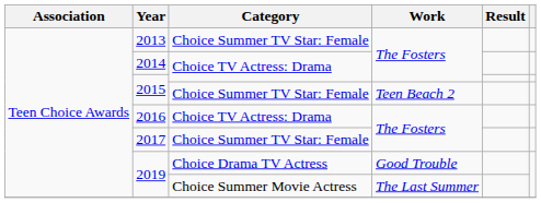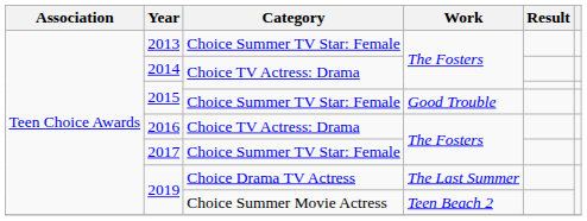2015 / Choice Summer TV Star: Female | Work: Teen Beach 2 -> Good Trouble
2019 / Choice Drama TV Actress | Work: Good Trouble -> The Last Summer
2019 / Choice Summer Movie Actress | Work: The Last Summer -> Teen Beach 2
